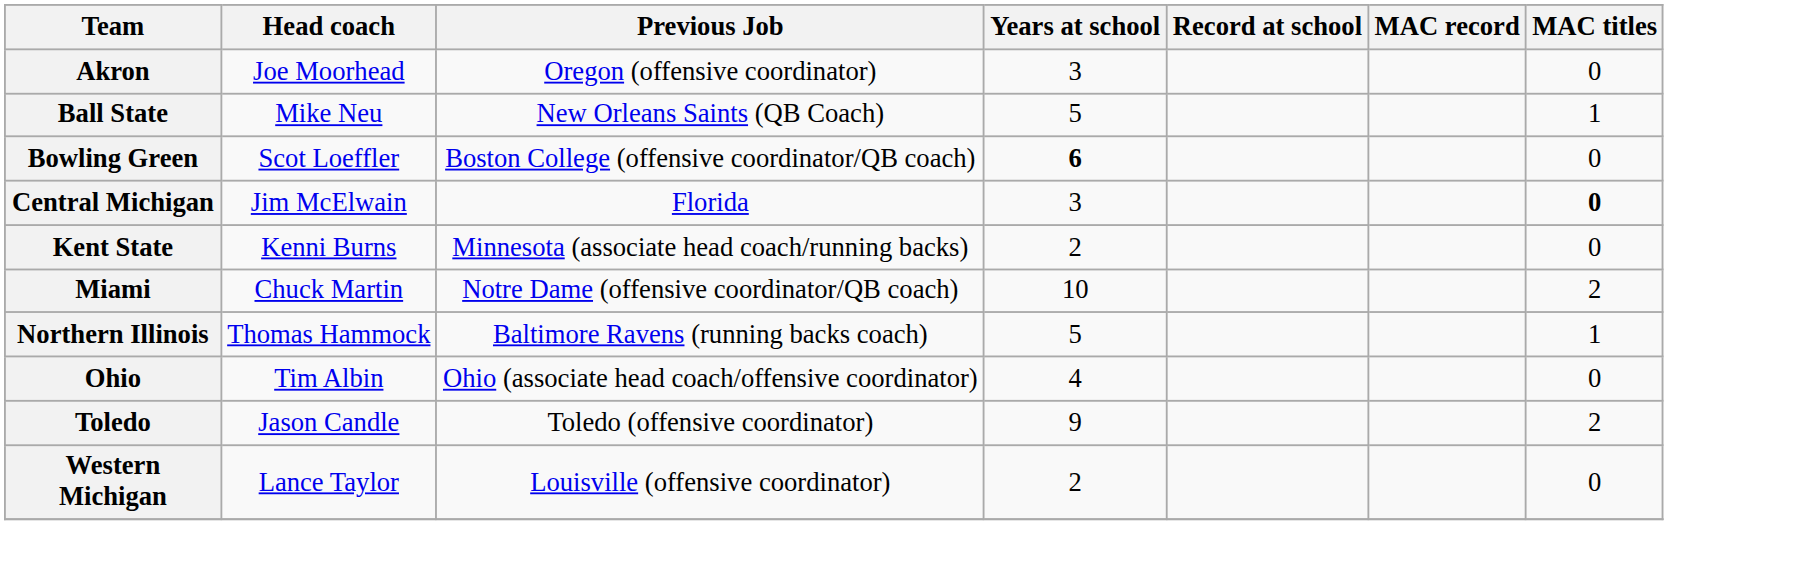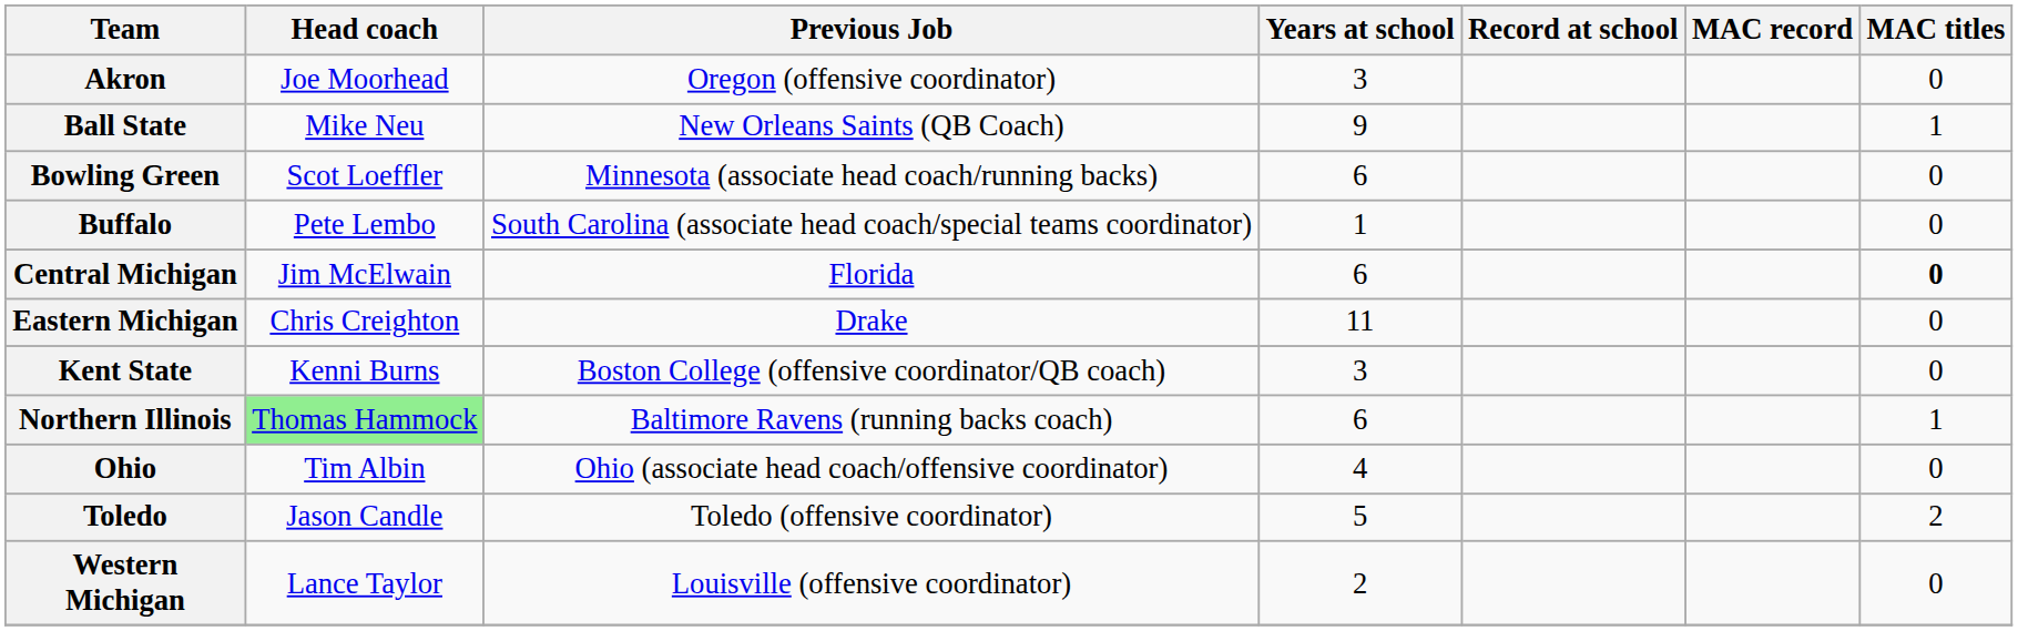Ball State | Years at school: 5 -> 9
Bowling Green | Previous Job: Boston College (offensive coordinator/QB coach) -> Minnesota (associate head coach/running backs)
Bowling Green | Years at school: bold -> normal
+ row: Buffalo | Pete Lembo | South Carolina (associate head coach/special teams coordinator) | 1 | 0
Central Michigan | Years at school: 3 -> 6
+ row: Eastern Michigan | Chris Creighton | Drake | 11 | 0
Kent State | Previous Job: Minnesota (associate head coach/running backs) -> Boston College (offensive coordinator/QB coach)
Kent State | Years at school: 2 -> 3
- row: Miami | Chuck Martin | Notre Dame (offensive coordinator/QB coach) | 10 | 2
Northern Illinois | Head coach: no background -> lightgreen background
Northern Illinois | Years at school: 5 -> 6
Toledo | Years at school: 9 -> 5
